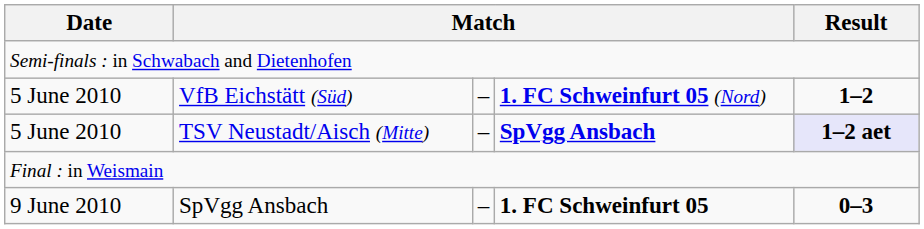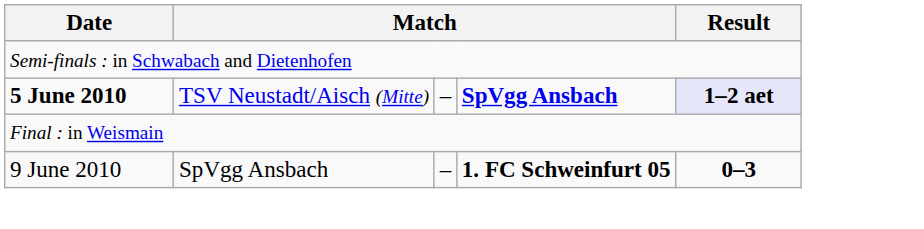- row: 5 June 2010 | VfB Eichstätt (Süd) | – | 1. FC Schweinfurt 05 (Nord) | 1–2
TSV Neustadt/Aisch (Mitte) | Date: normal -> bold
